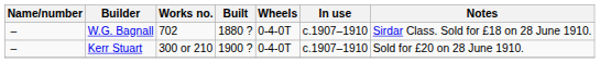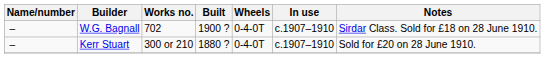W.G. Bagnall | Built: 1880 ? -> 1900 ?
Kerr Stuart | Built: 1900 ? -> 1880 ?
